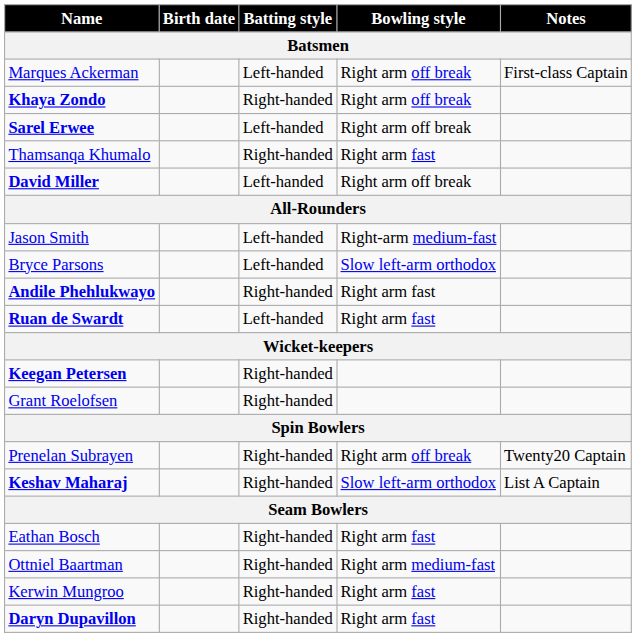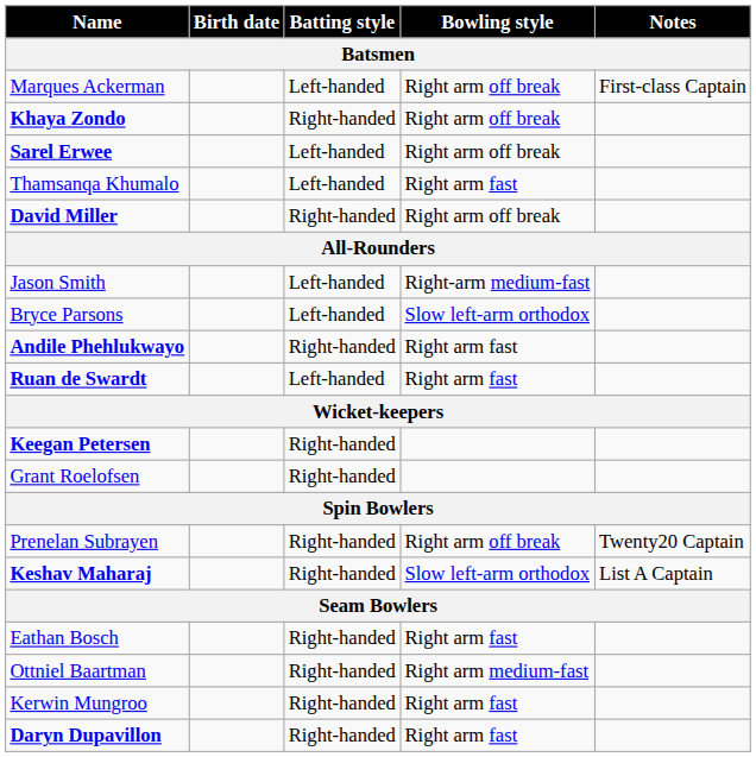Thamsanqa Khumalo | Batting style: Right-handed -> Left-handed
David Miller | Batting style: Left-handed -> Right-handed
